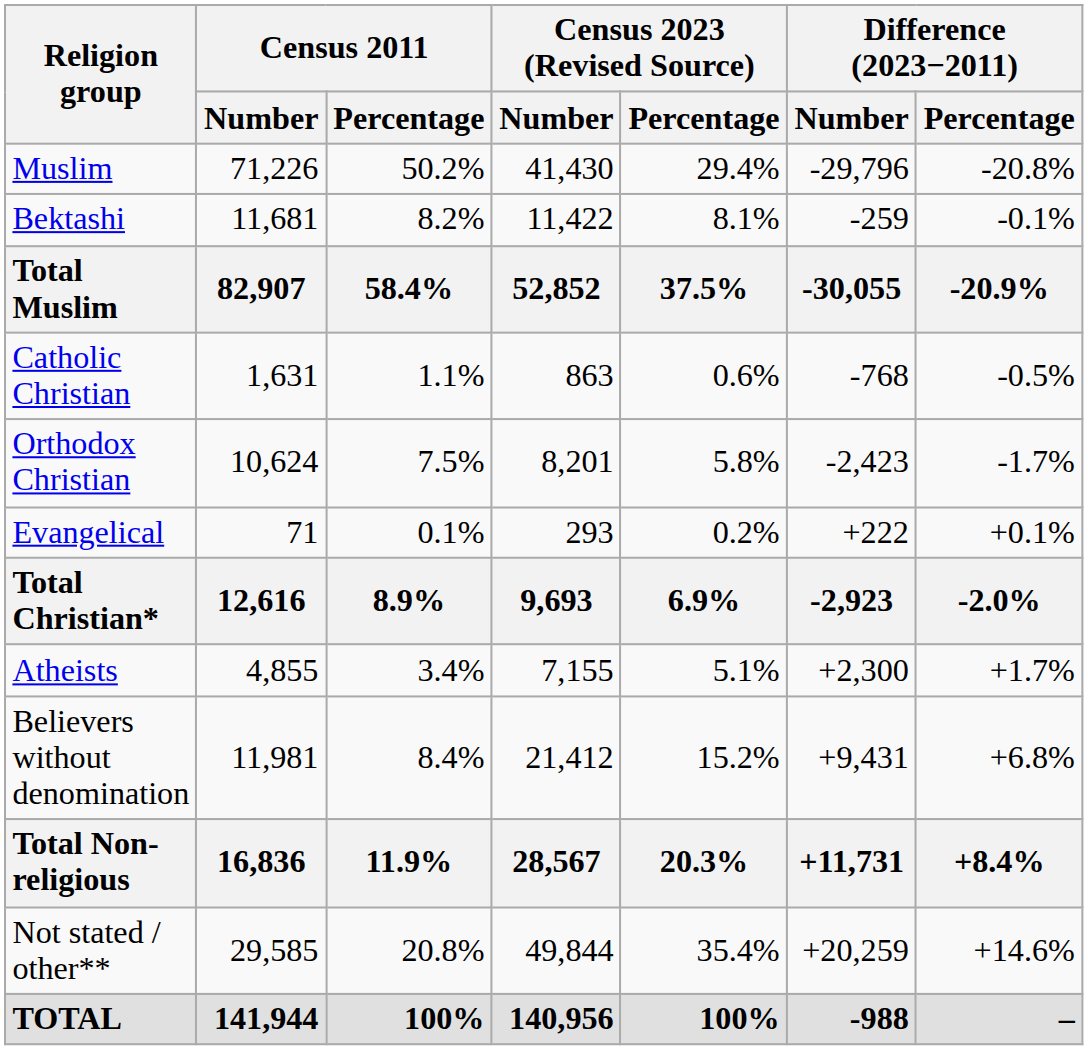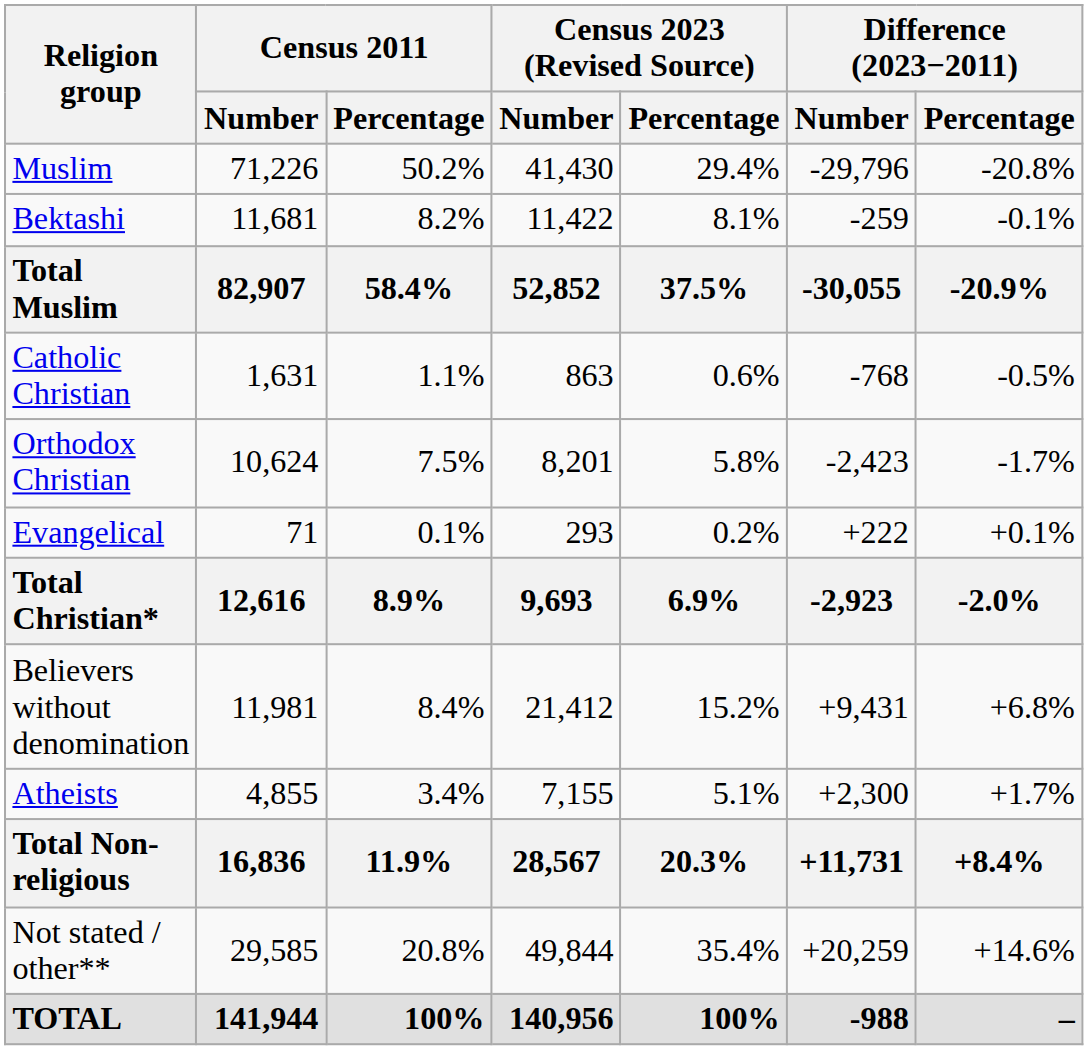rows swapped: Atheists <-> Believers without denomination
